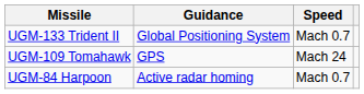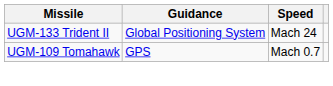UGM-133 Trident II | Speed: Mach 0.7 -> Mach 24
UGM-109 Tomahawk | Speed: Mach 24 -> Mach 0.7
- row: UGM-84 Harpoon | Active radar homing | Mach 0.7
